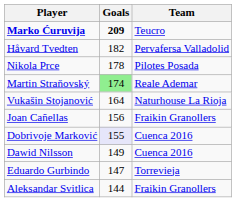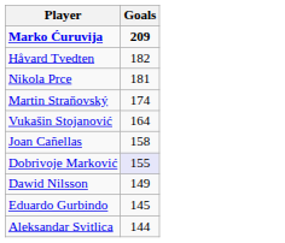- column: Team | Teucro | Pervafersa Valladolid | Pilotes Posada | Reale Ademar | Naturhouse La Rioja | Fraikin Granollers | Cuenca 2016 | Cuenca 2016 | Torrevieja | Fraikin Granollers
Nikola Prce | Goals: 178 -> 181
Martin Straňovský | Goals: lightgreen background -> no background
Joan Cañellas | Goals: 156 -> 158
Eduardo Gurbindo | Goals: 147 -> 145
